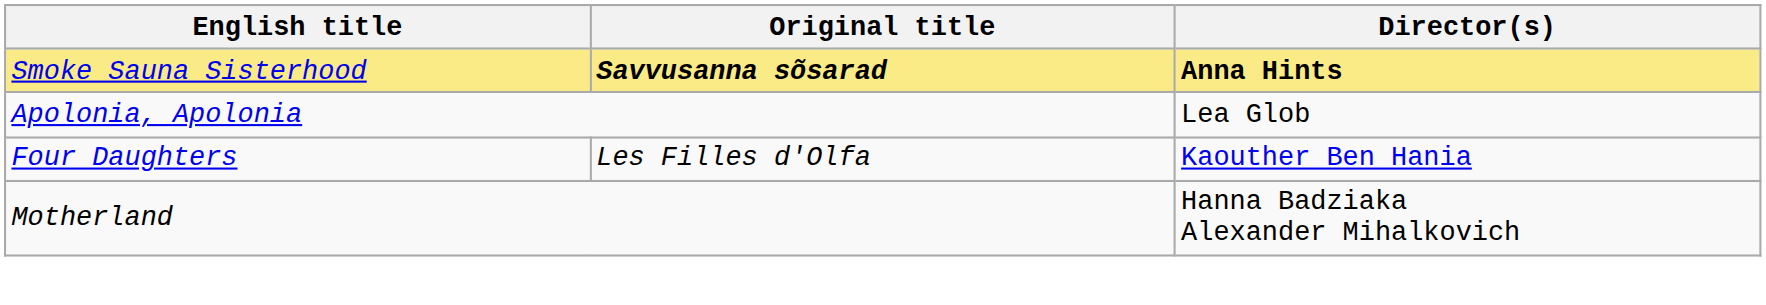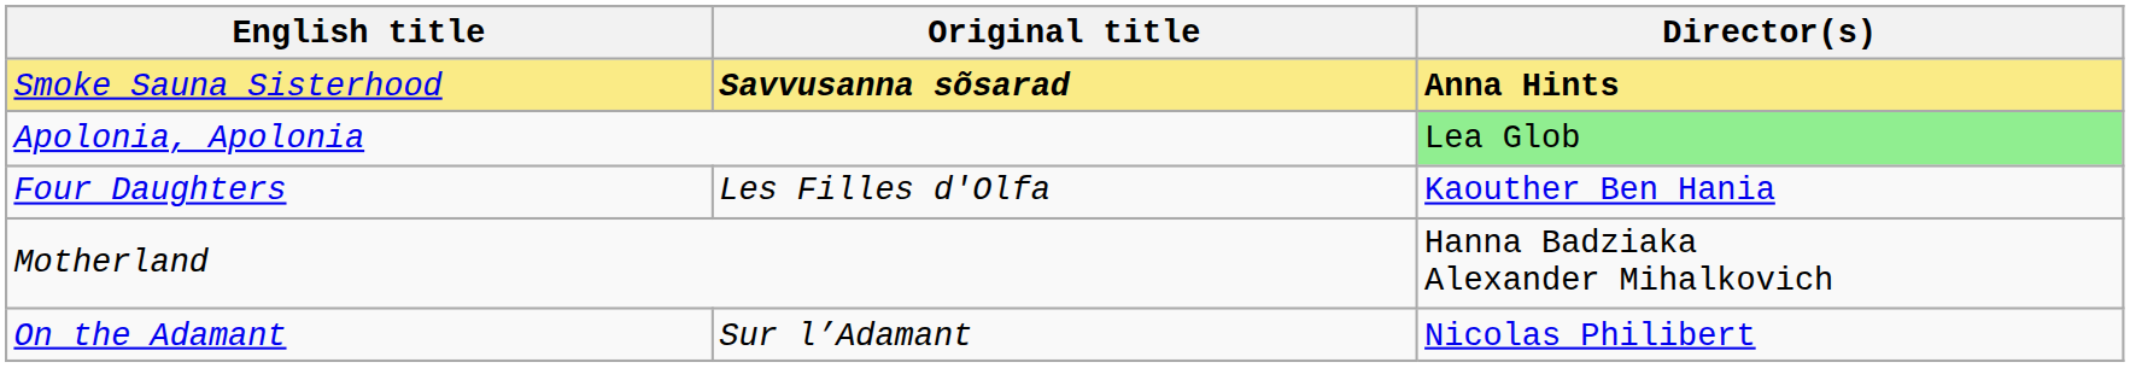Apolonia, Apolonia | Director(s): no background -> lightgreen background
+ row: On the Adamant | Sur l’Adamant | Nicolas Philibert
